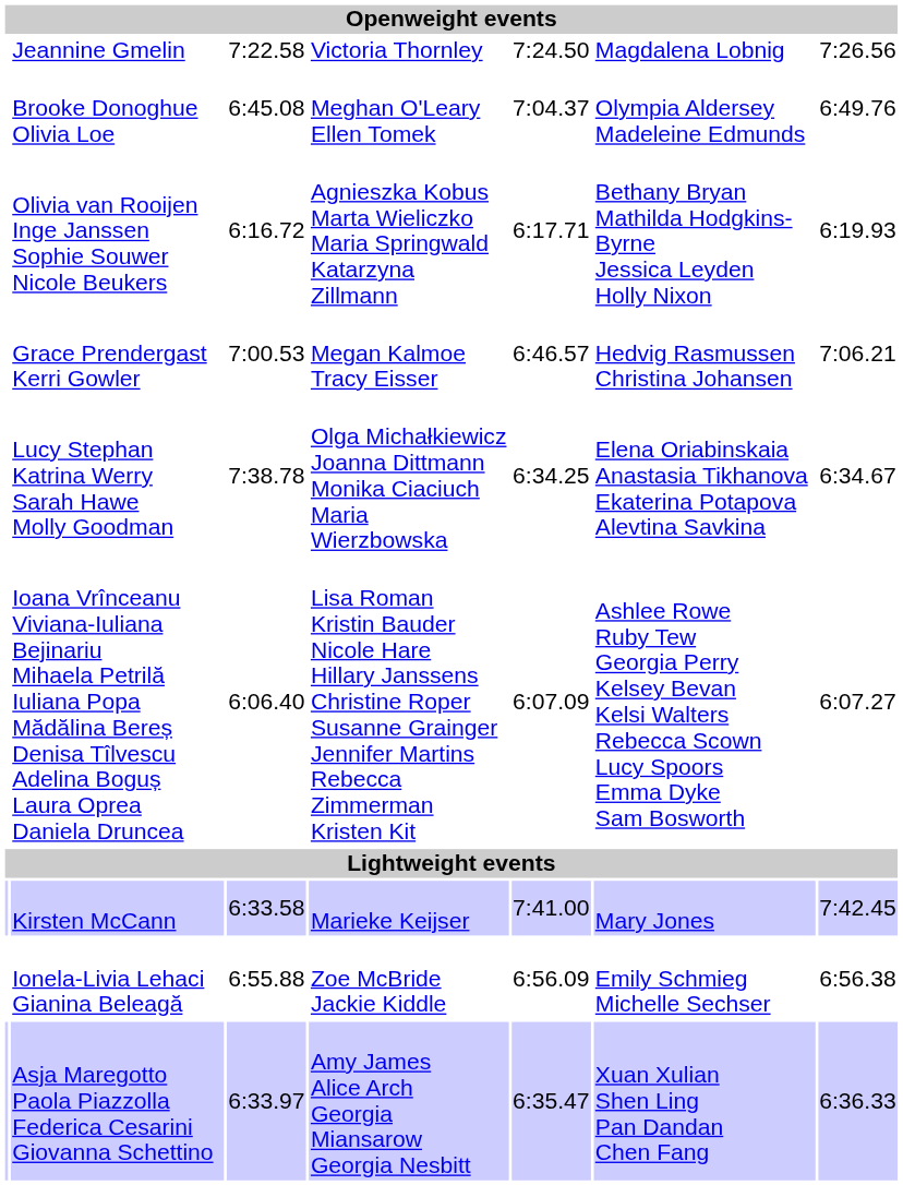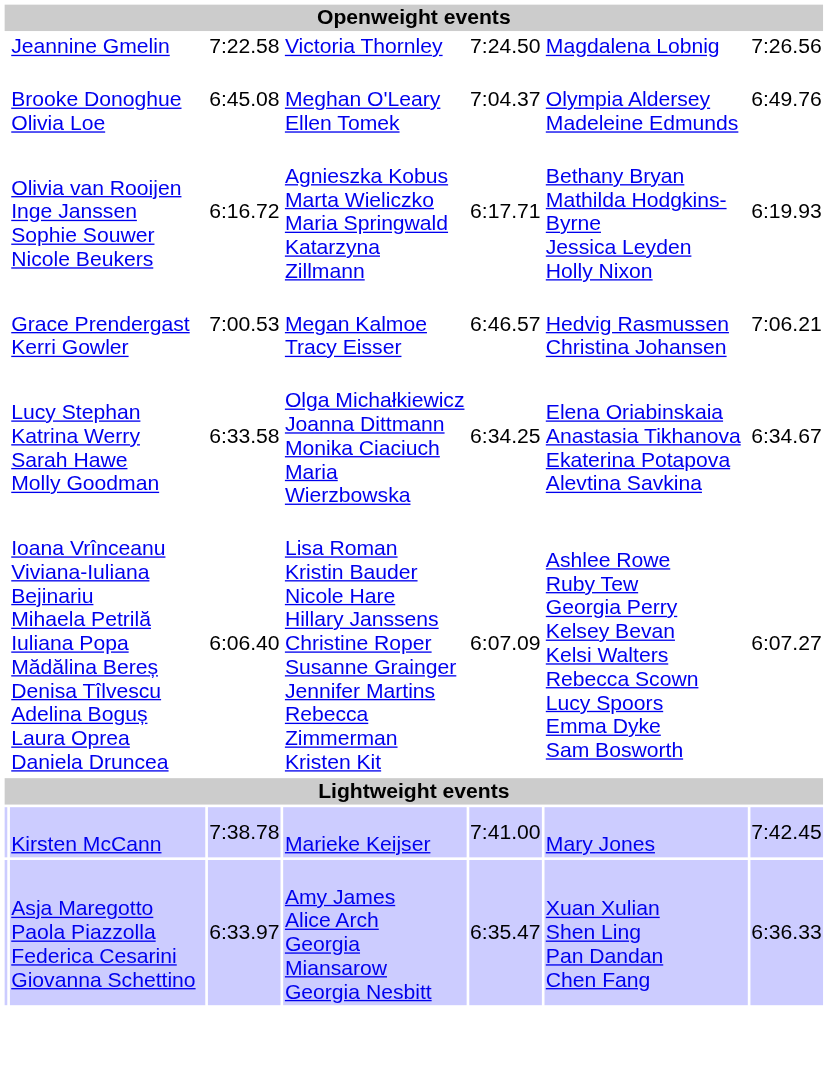Lucy Stephan Katrina Werry Sarah Hawe Molly Goodman | column 3: 7:38.78 -> 6:33.58
Kirsten McCann | column 3: 6:33.58 -> 7:38.78
- row: Ionela-Livia Lehaci Gianina Beleagă | 6:55.88 | Zoe McBride Jackie Kiddle | 6:56.09 | Emily Schmieg Michelle Sechser | 6:56.38
